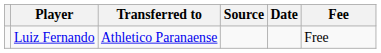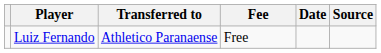columns swapped: Fee <-> Source
